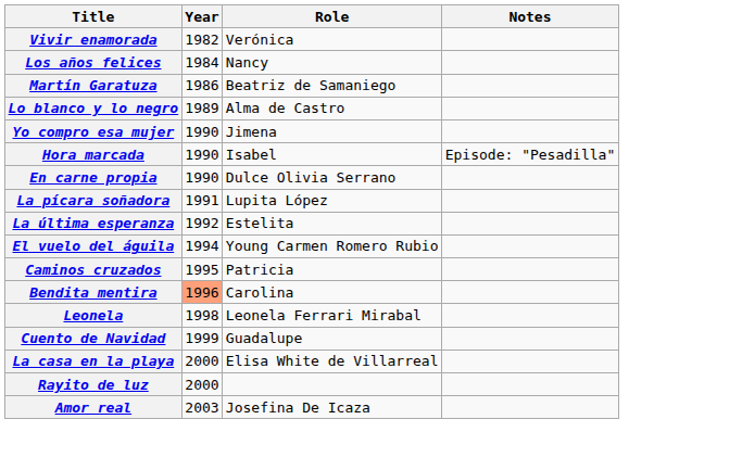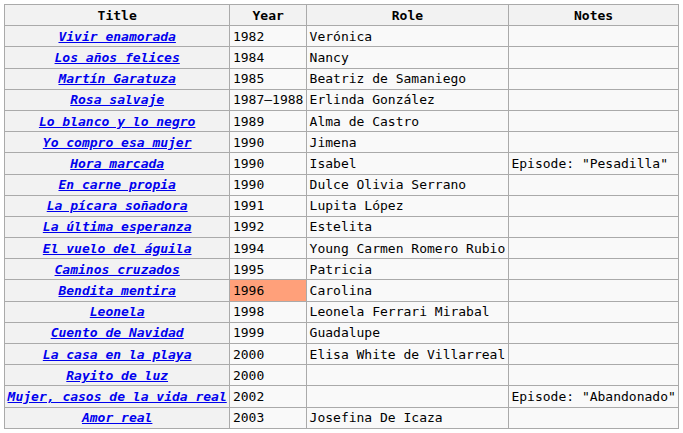Martín Garatuza | Year: 1986 -> 1985
+ row: Rosa salvaje | 1987–1988 | Erlinda González
+ row: Mujer, casos de la vida real | 2002 | Episode: "Abandonado"
